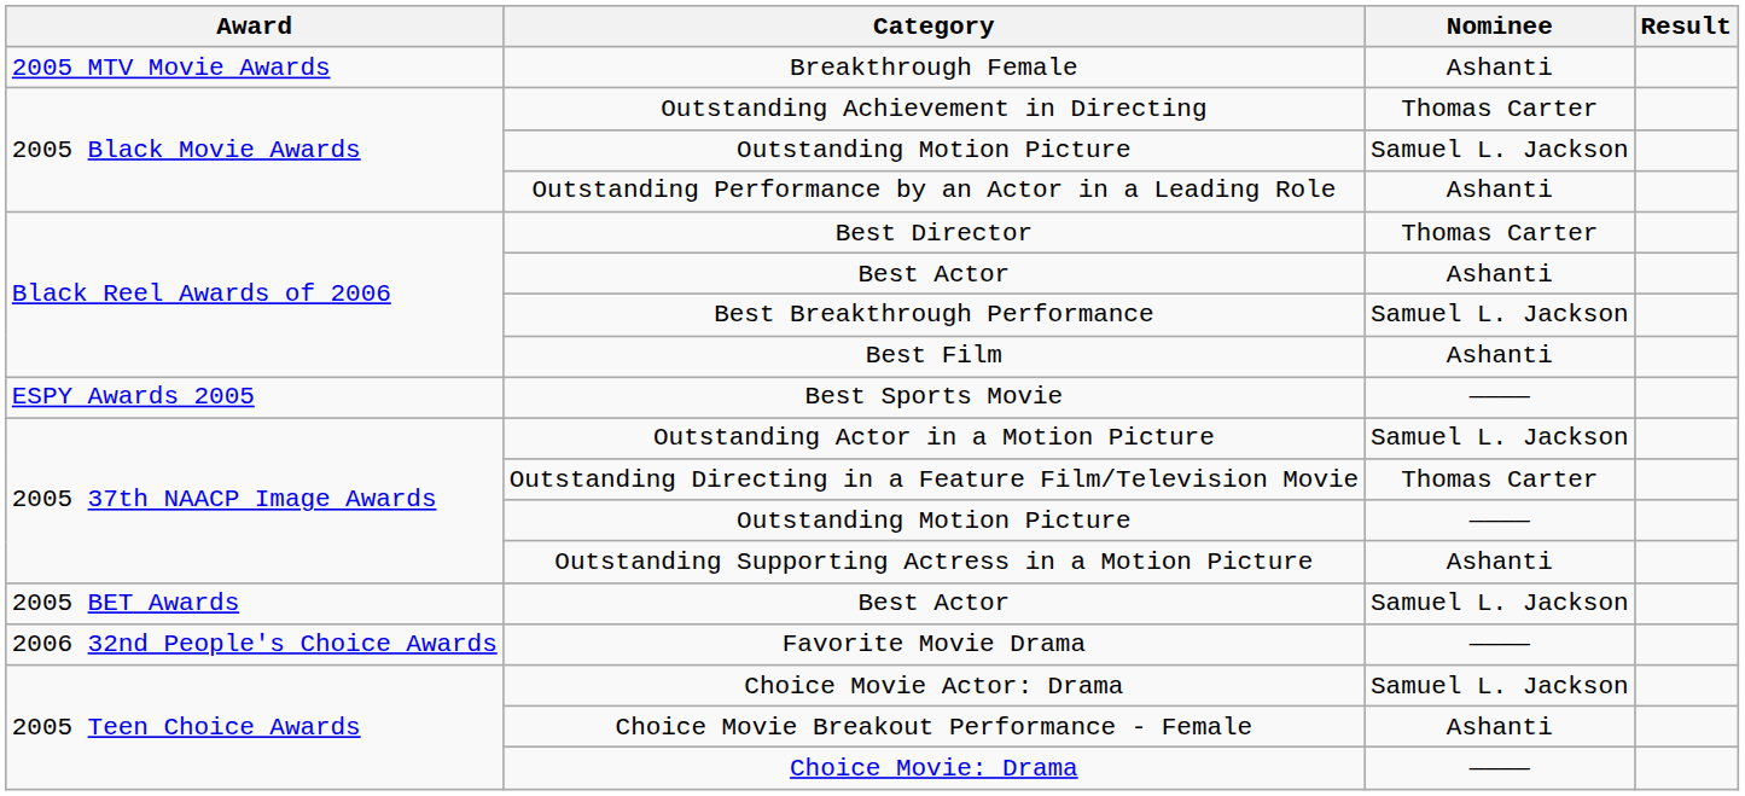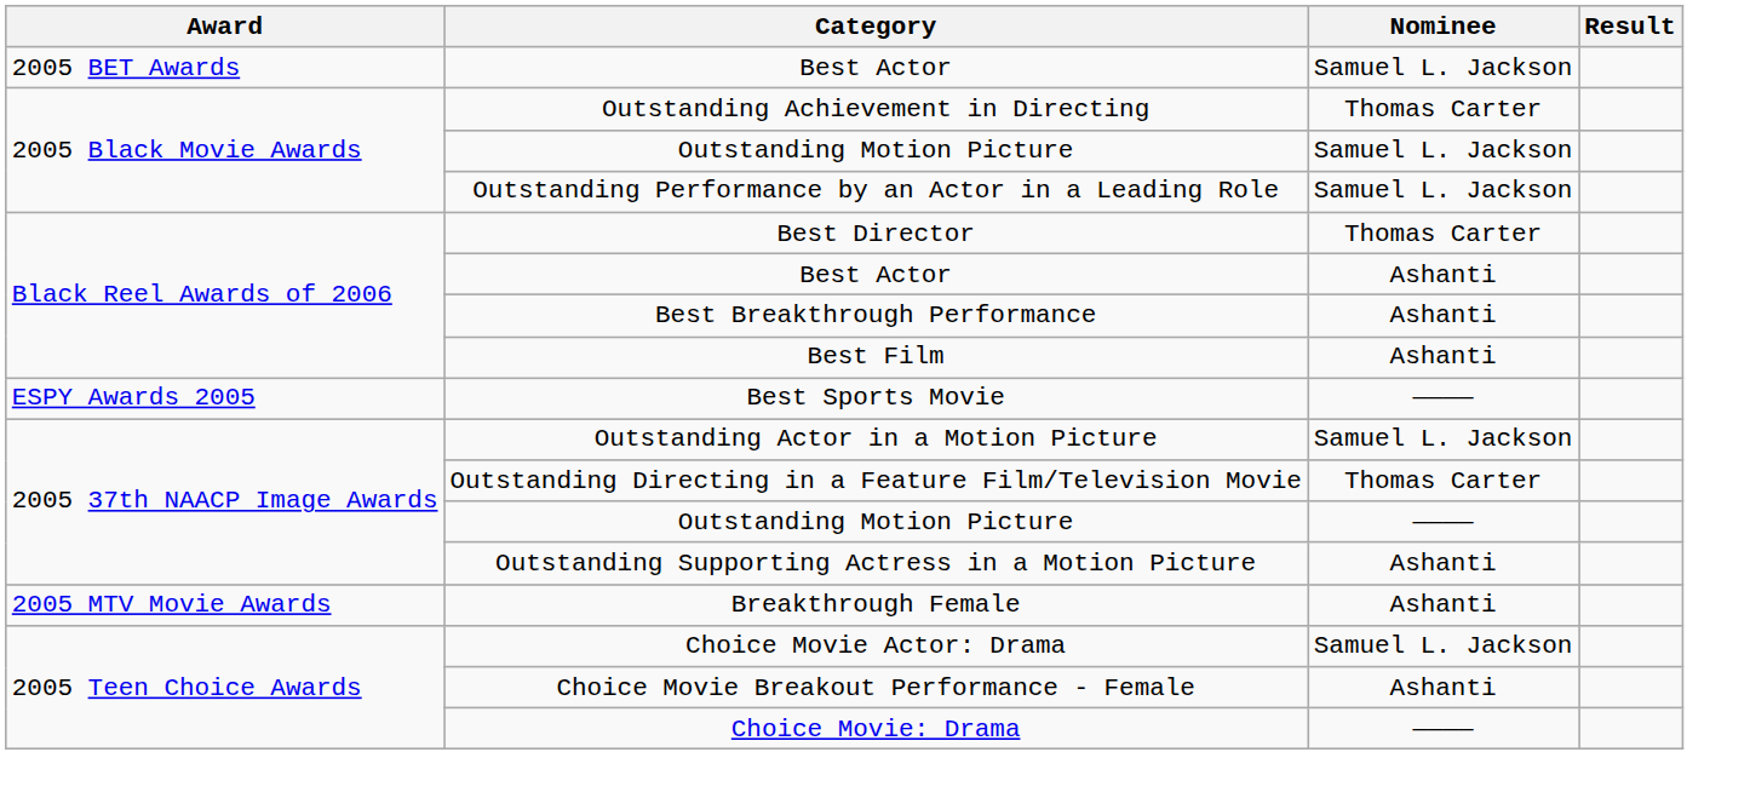rows swapped: 2005 BET Awards / Best Actor <-> Breakthrough Female
Outstanding Performance by an Actor in a Leading Role | Nominee: Ashanti -> Samuel L. Jackson
Best Breakthrough Performance | Nominee: Samuel L. Jackson -> Ashanti
- row: 2006 32nd People's Choice Awards | Favorite Movie Drama | ————
